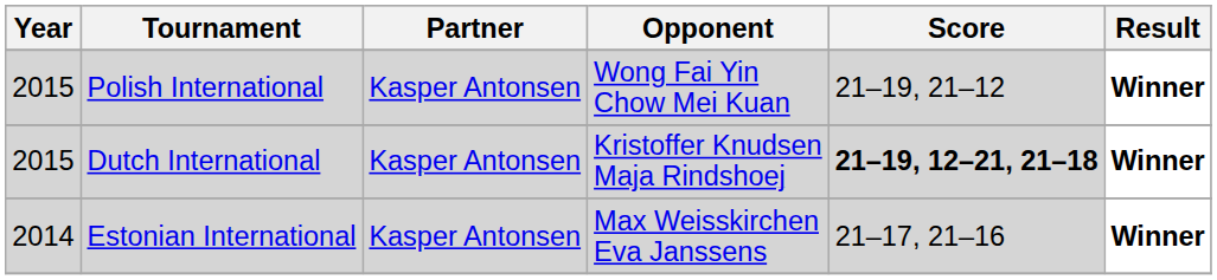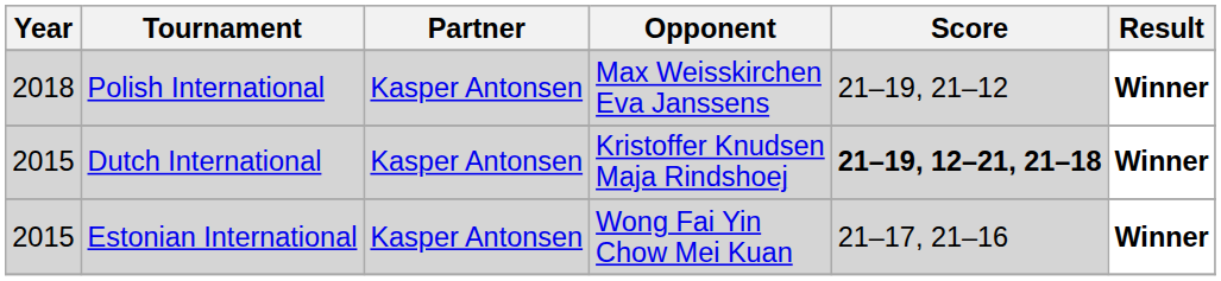Polish International | Year: 2015 -> 2018
Polish International | Opponent: Wong Fai Yin Chow Mei Kuan -> Max Weisskirchen Eva Janssens
Estonian International | Year: 2014 -> 2015
Estonian International | Opponent: Max Weisskirchen Eva Janssens -> Wong Fai Yin Chow Mei Kuan
